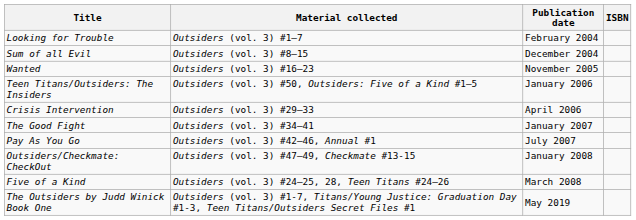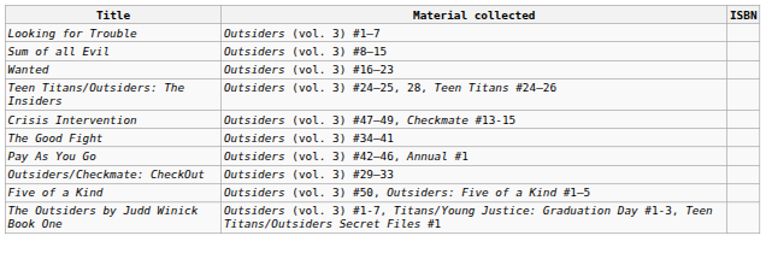- column: Publication date | February 2004 | December 2004 | November 2005 | January 2006 | April 2006 | January 2007 | July 2007 | January 2008 | March 2008 | May 2019
Teen Titans/Outsiders: The Insiders | Material collected: Outsiders (vol. 3) #50, Outsiders: Five of a Kind #1–5 -> Outsiders (vol. 3) #24–25, 28, Teen Titans #24–26
Crisis Intervention | Material collected: Outsiders (vol. 3) #29–33 -> Outsiders (vol. 3) #47–49, Checkmate #13-15
Outsiders/Checkmate: CheckOut | Material collected: Outsiders (vol. 3) #47–49, Checkmate #13-15 -> Outsiders (vol. 3) #29–33
Five of a Kind | Material collected: Outsiders (vol. 3) #24–25, 28, Teen Titans #24–26 -> Outsiders (vol. 3) #50, Outsiders: Five of a Kind #1–5
